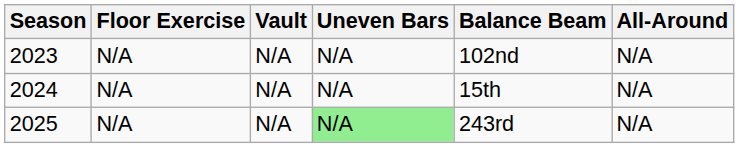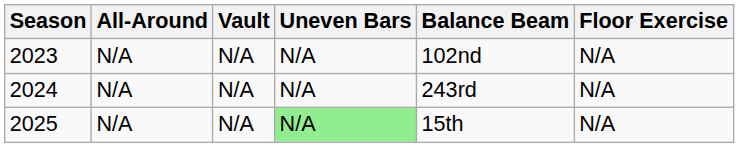columns swapped: All-Around <-> Floor Exercise
2024 | Balance Beam: 15th -> 243rd
2025 | Balance Beam: 243rd -> 15th
